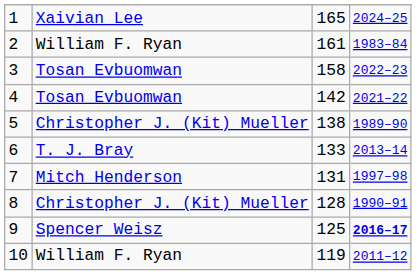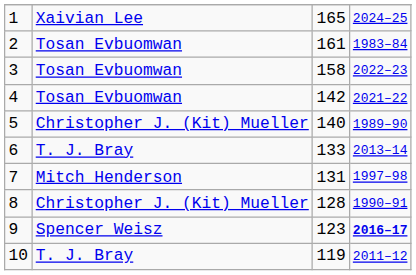2 | column 2: William F. Ryan -> Tosan Evbuomwan
5 | column 3: 138 -> 140
9 | column 3: 125 -> 123
10 | column 2: William F. Ryan -> T. J. Bray
